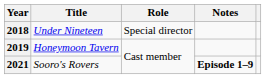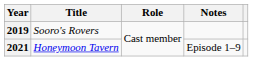- row: 2018 | Under Nineteen | Special director
2019 | Title: Honeymoon Tavern -> Sooro's Rovers
2021 | Title: Sooro's Rovers -> Honeymoon Tavern
2021 | Notes: bold -> normal
